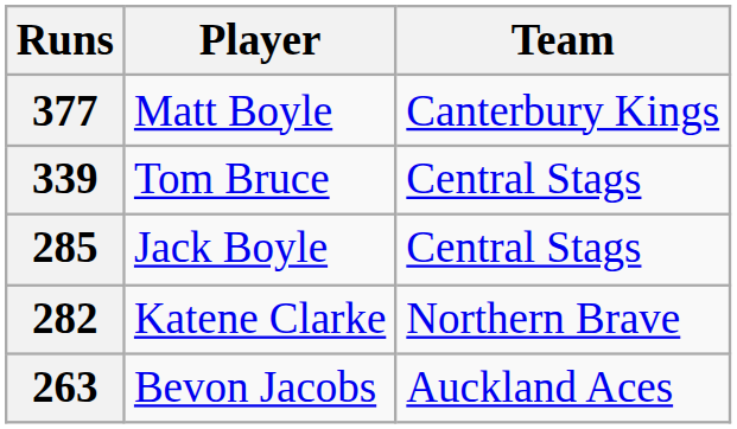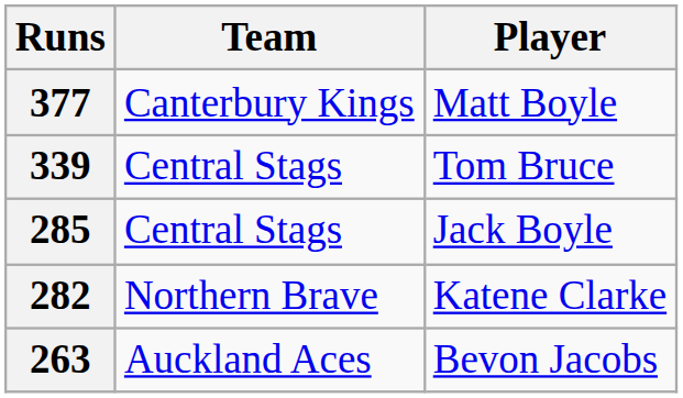columns swapped: Player <-> Team
